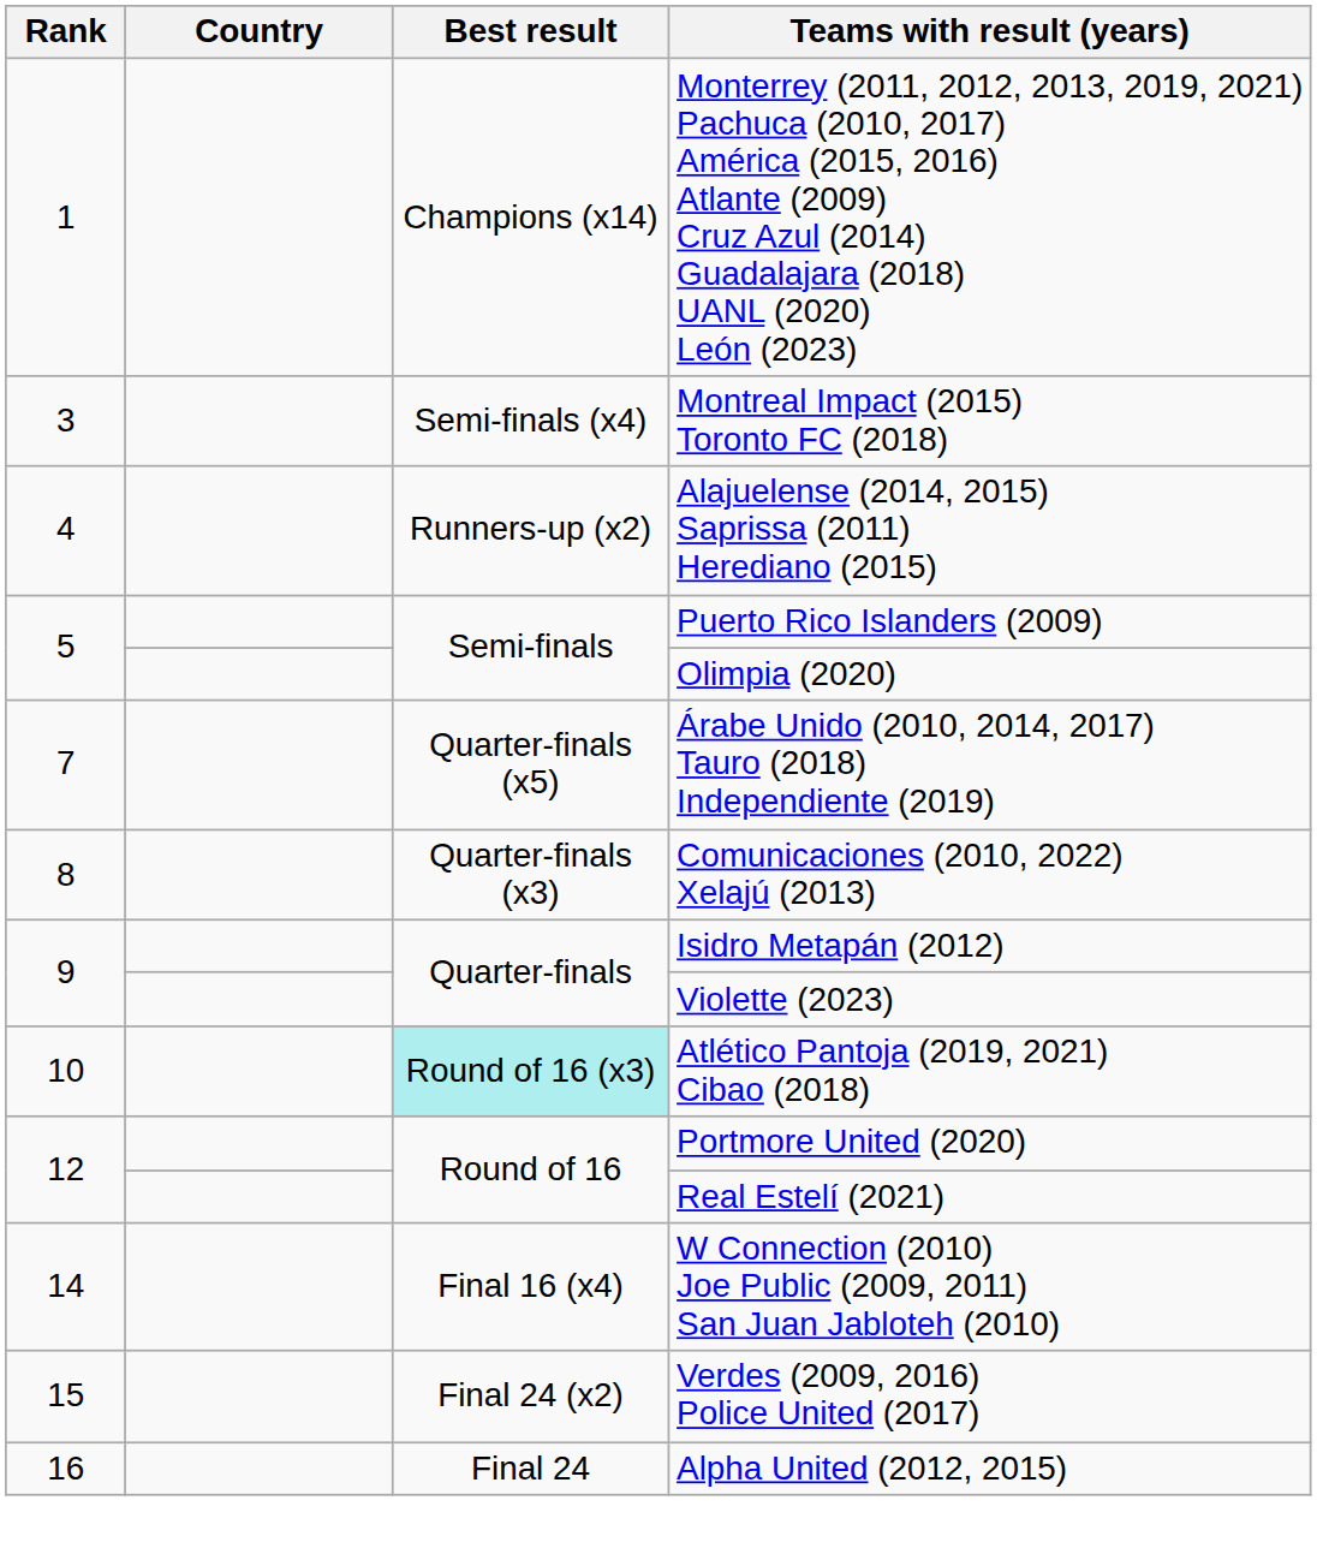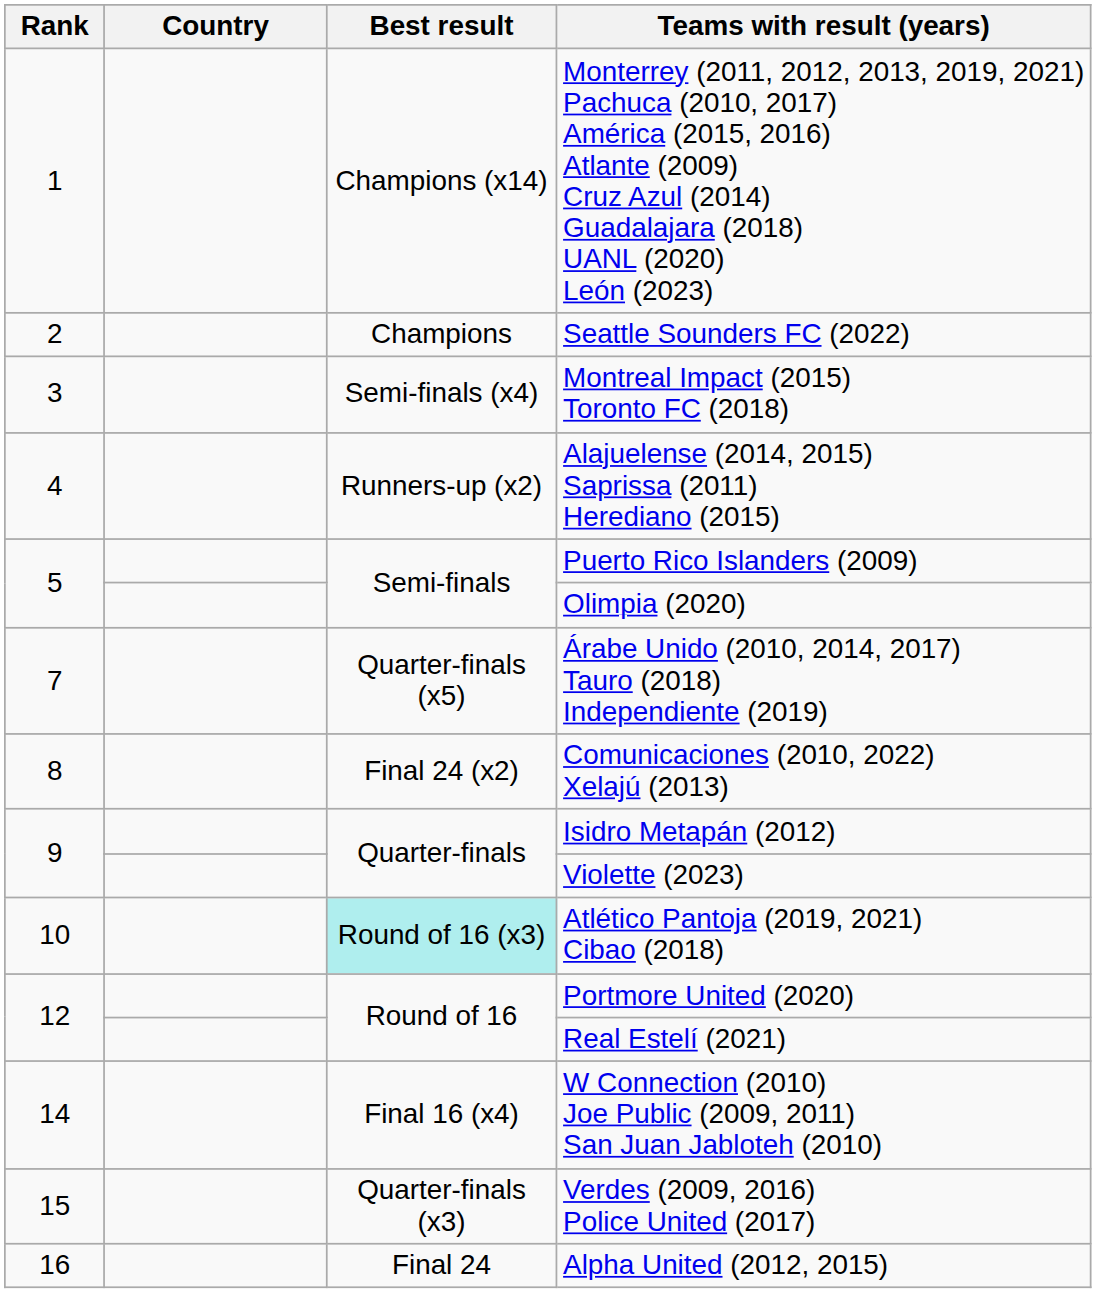+ row: 2 | Champions | Seattle Sounders FC (2022)
Comunicaciones (2010, 2022) Xelajú (2013) | Best result: Quarter-finals (x3) -> Final 24 (x2)
Verdes (2009, 2016) Police United (2017) | Best result: Final 24 (x2) -> Quarter-finals (x3)
